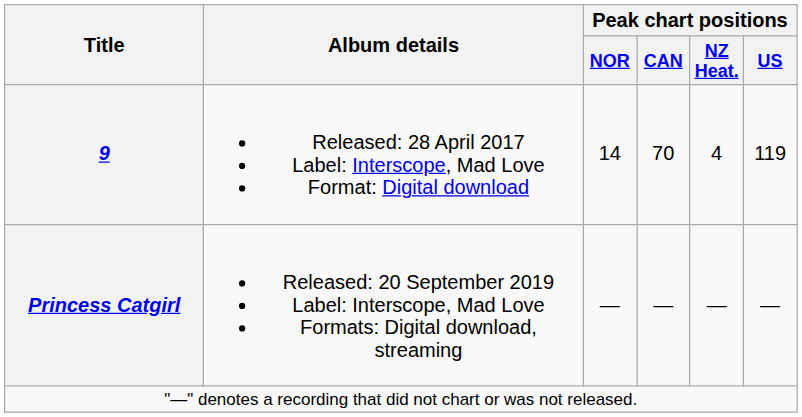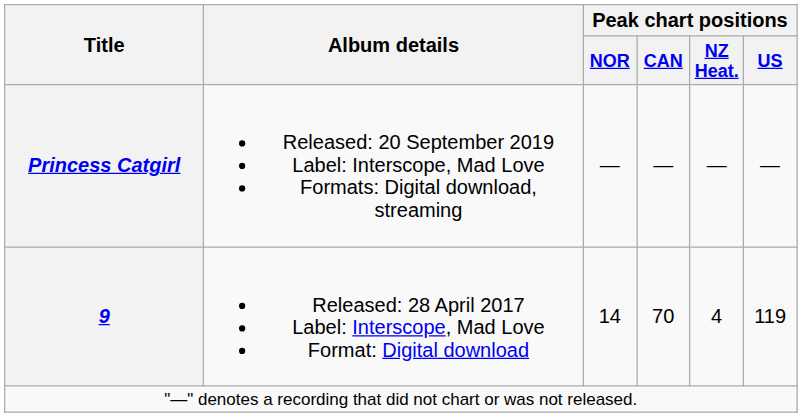rows swapped: 9 <-> Princess Catgirl
